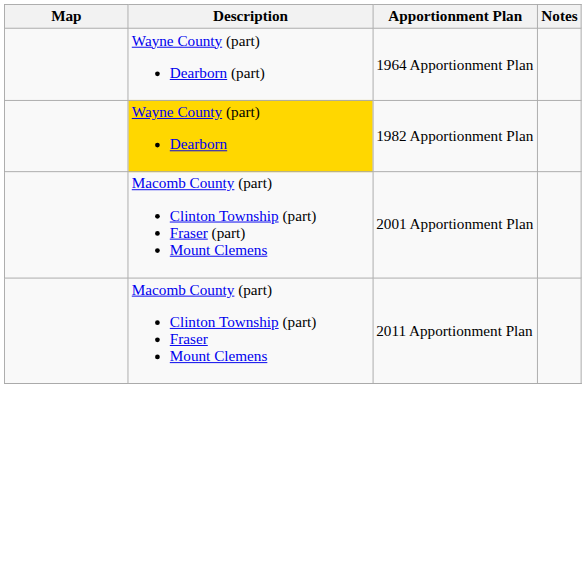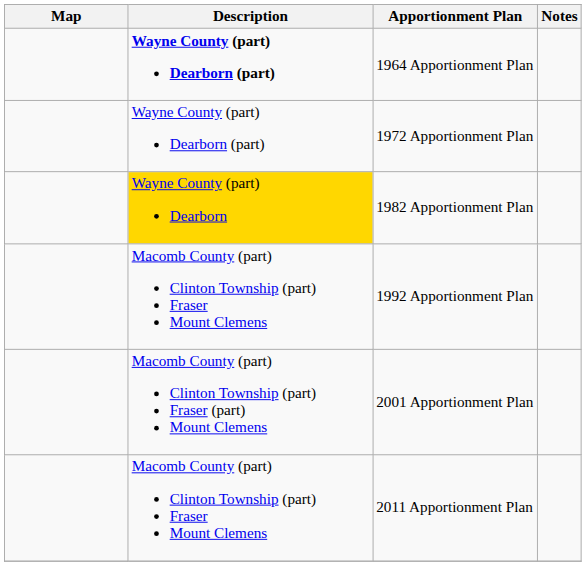1964 Apportionment Plan | Description: normal -> bold
+ row: Wayne County (part) Dearborn (part) | 1972 Apportionment Plan
+ row: Macomb County (part) Clinton Township (part) Fraser Mount Clemens | 1992 Apportionment Plan
